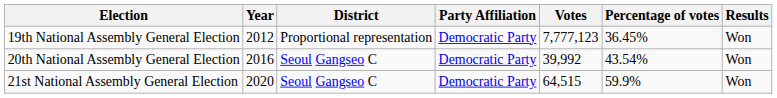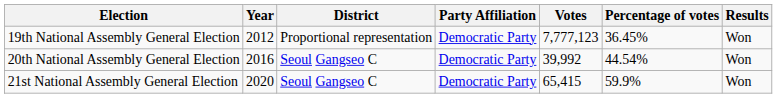20th National Assembly General Election | Percentage of votes: 43.54% -> 44.54%
21st National Assembly General Election | Votes: 64,515 -> 65,415
